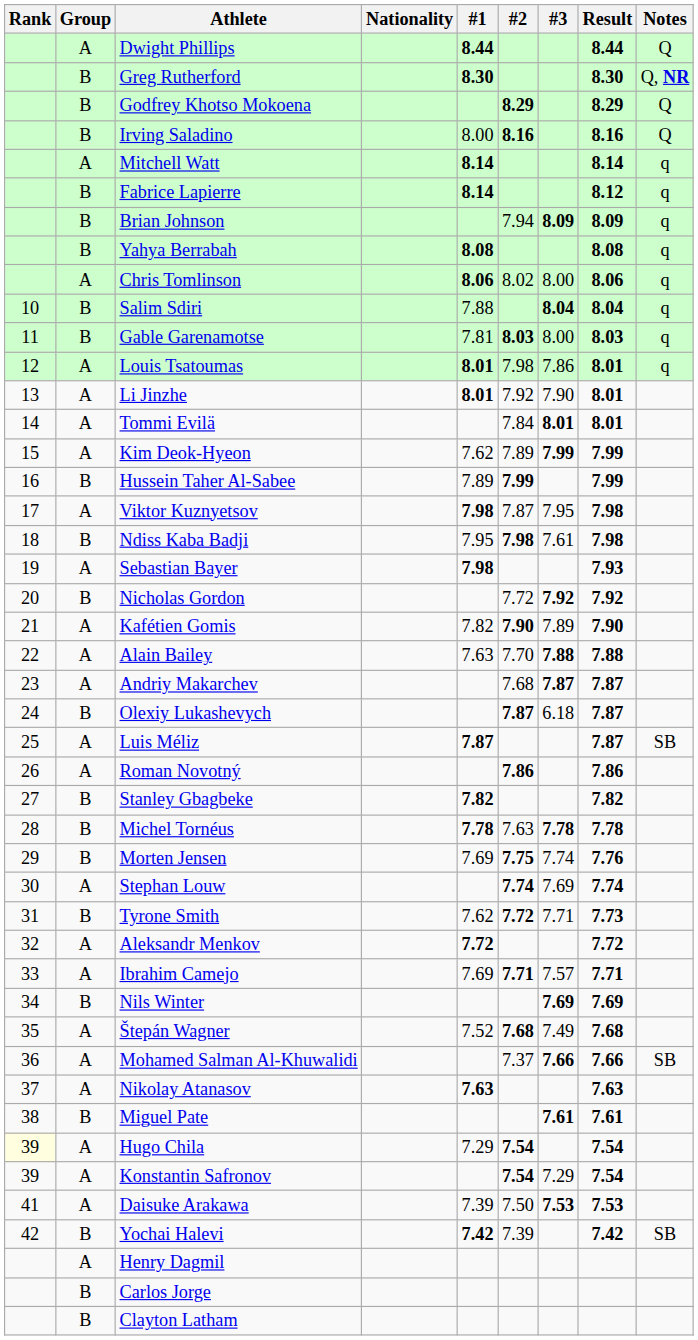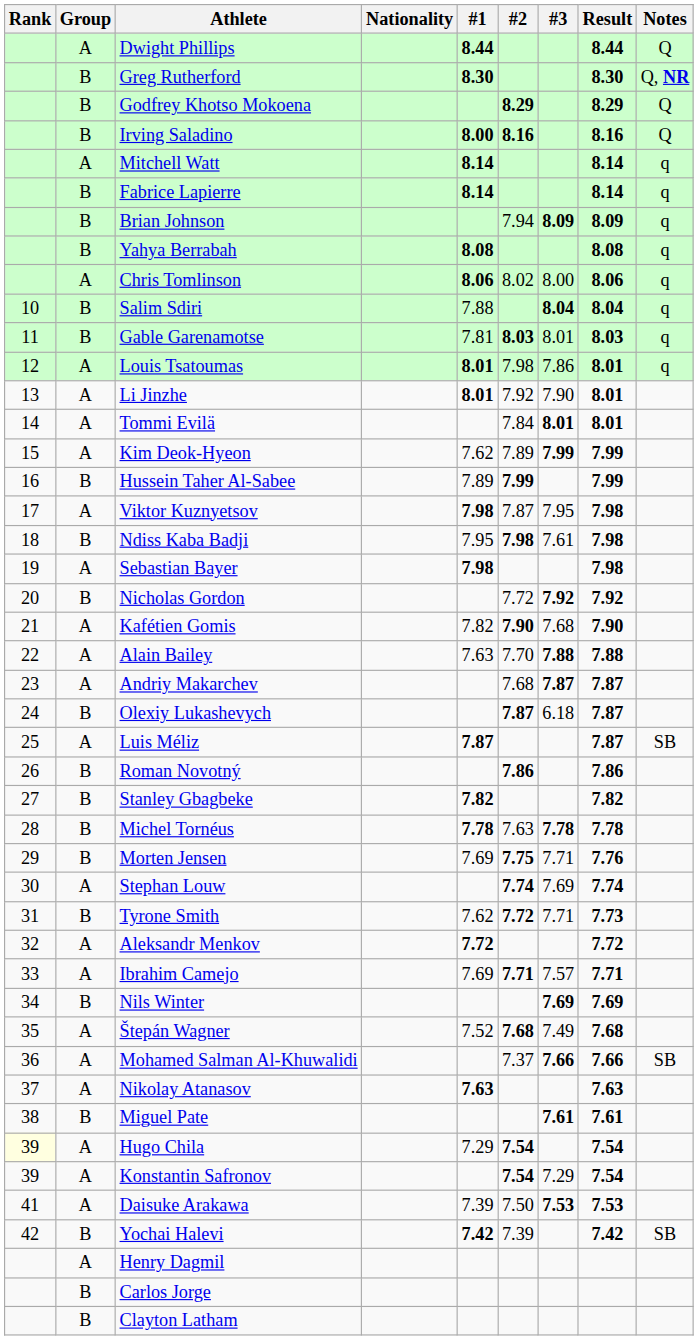Irving Saladino | #1: normal -> bold
Fabrice Lapierre | Result: 8.12 -> 8.14
Gable Garenamotse | #3: 8.00 -> 8.01
Sebastian Bayer | Result: 7.93 -> 7.98
Kafétien Gomis | #3: 7.89 -> 7.68
Roman Novotný | Group: A -> B
Morten Jensen | #3: 7.74 -> 7.71
